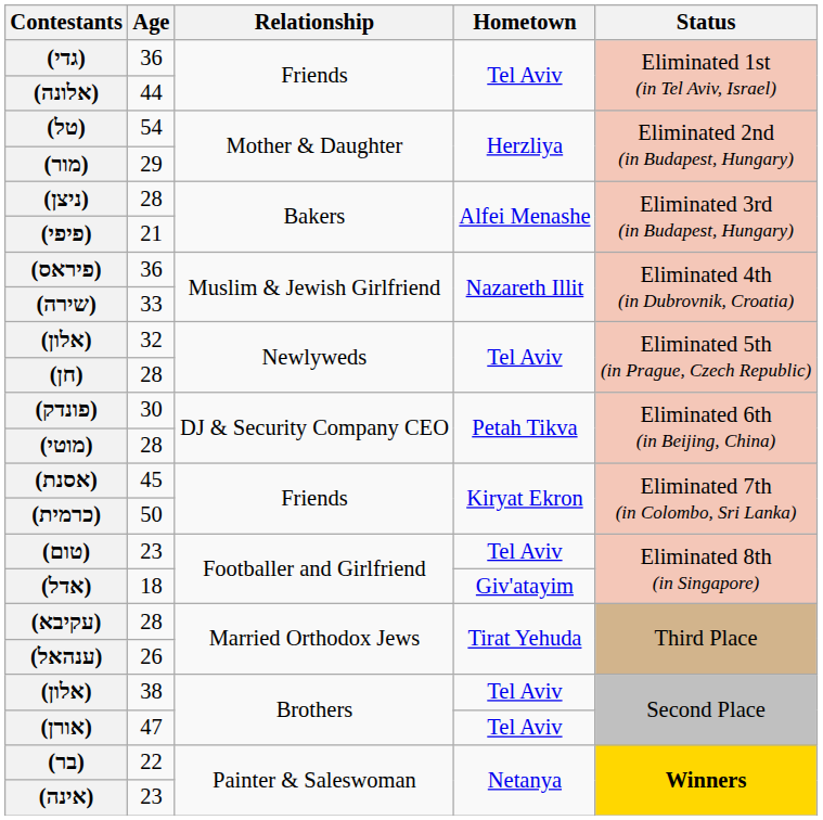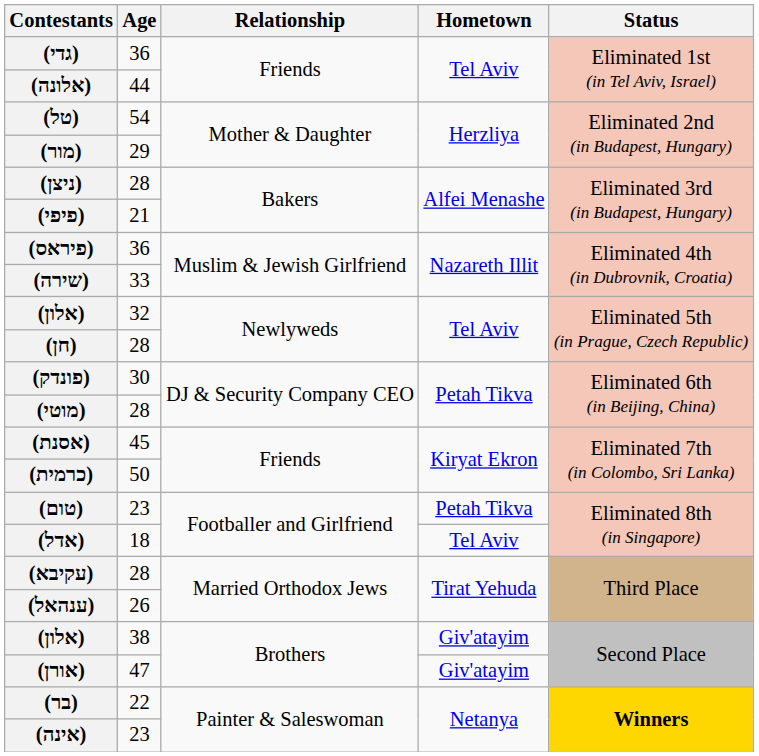(טום) | Hometown: Tel Aviv -> Petah Tikva
(אדל) | Hometown: Giv'atayim -> Tel Aviv
(אלון) / 38 | Hometown: Tel Aviv -> Giv'atayim
(אורן) | Hometown: Tel Aviv -> Giv'atayim
